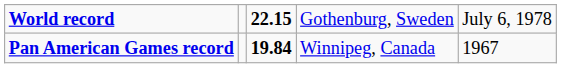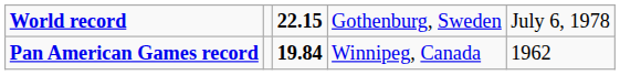Pan American Games record | column 5: 1967 -> 1962
